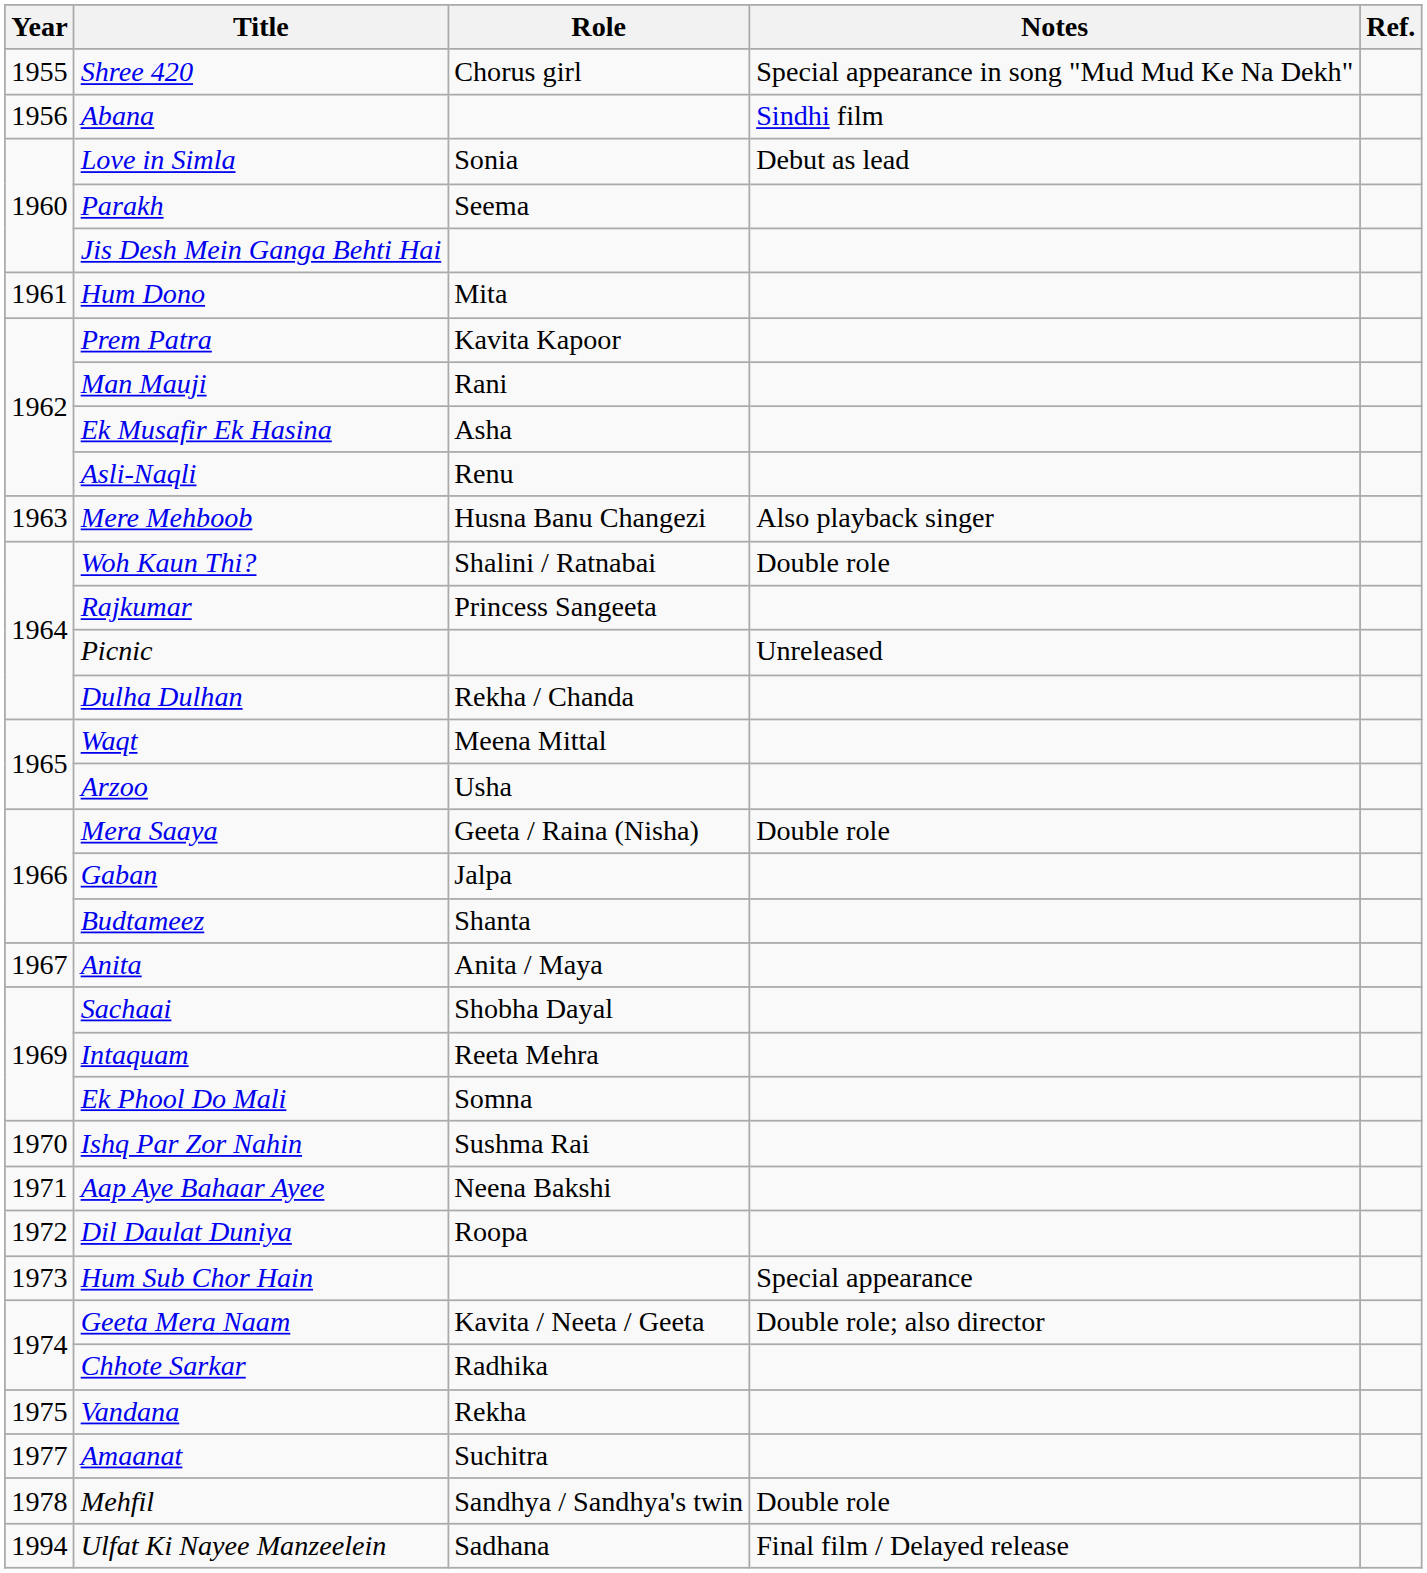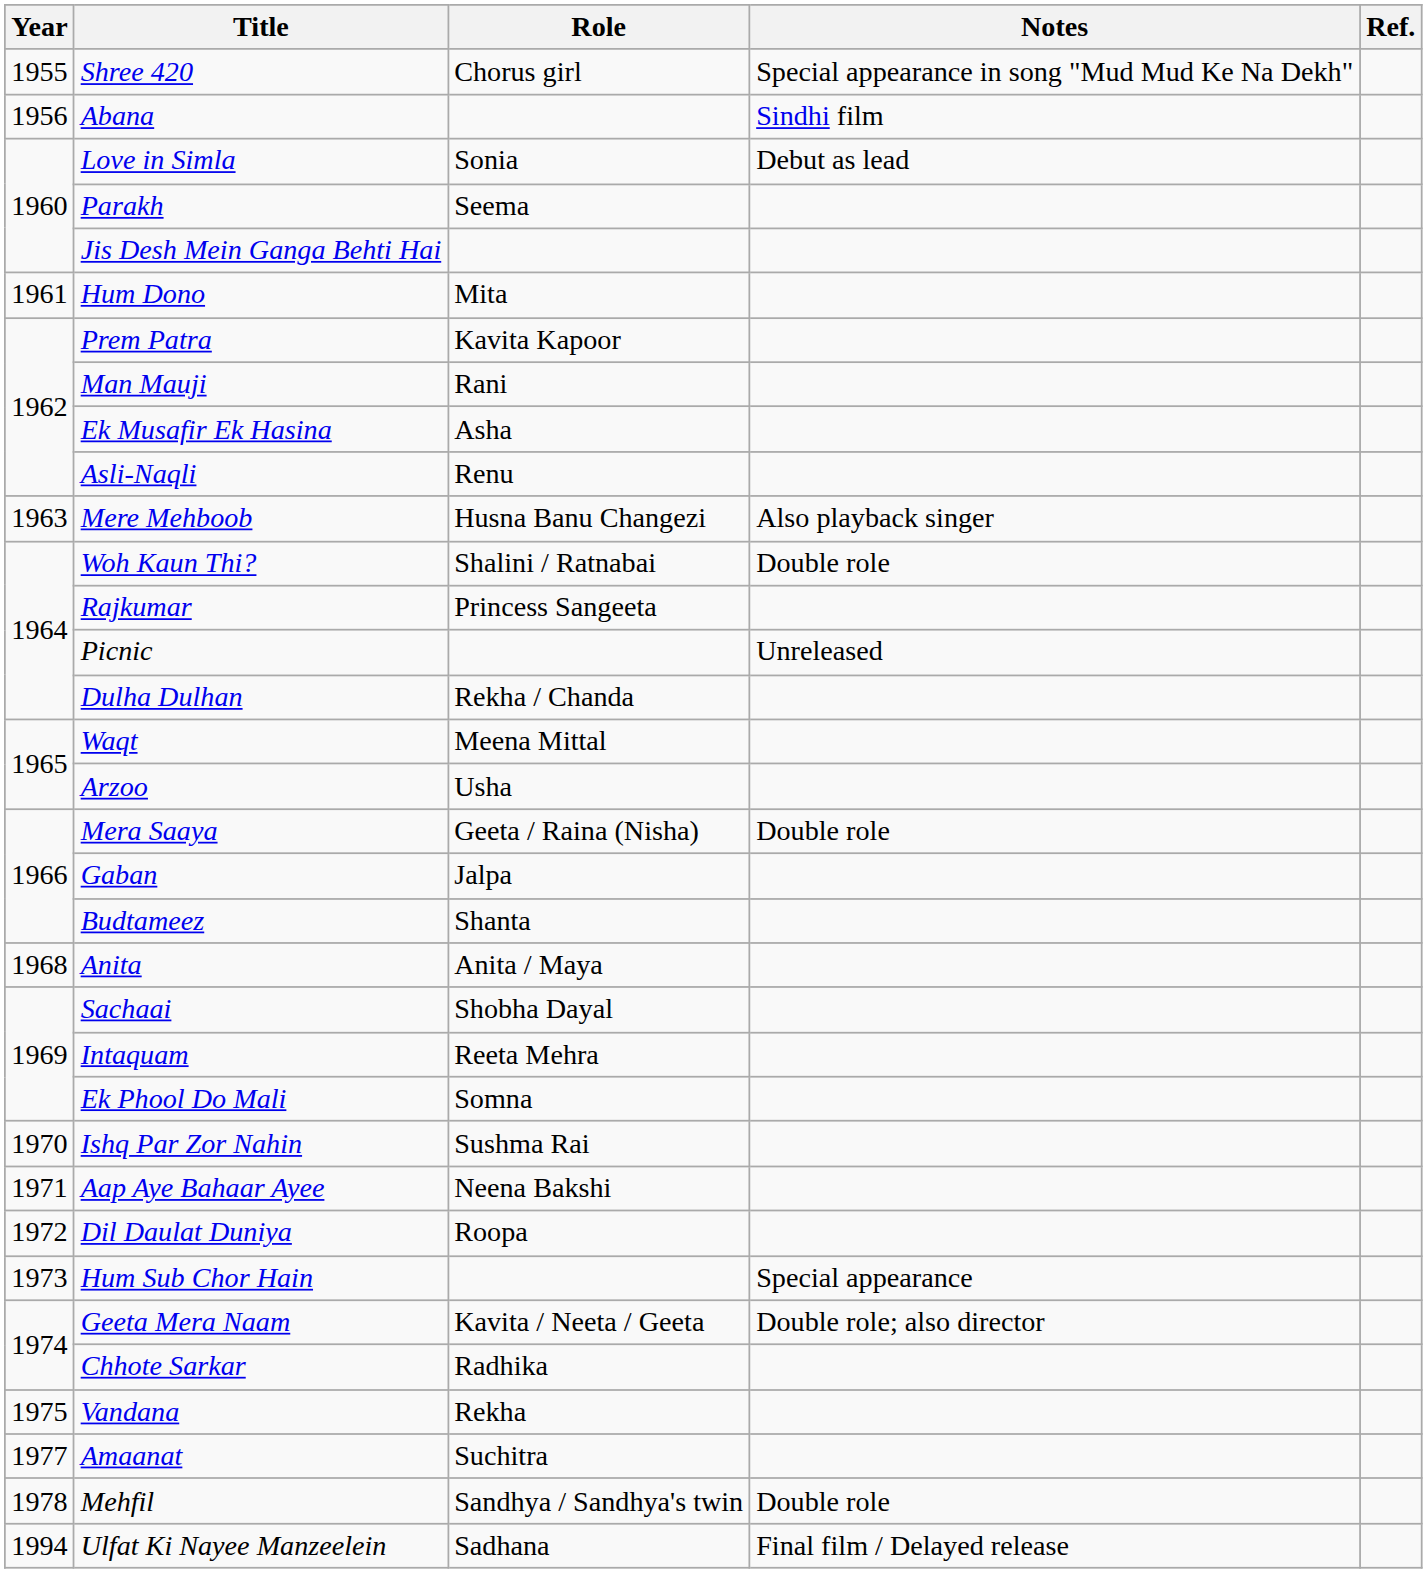Anita | Year: 1967 -> 1968
